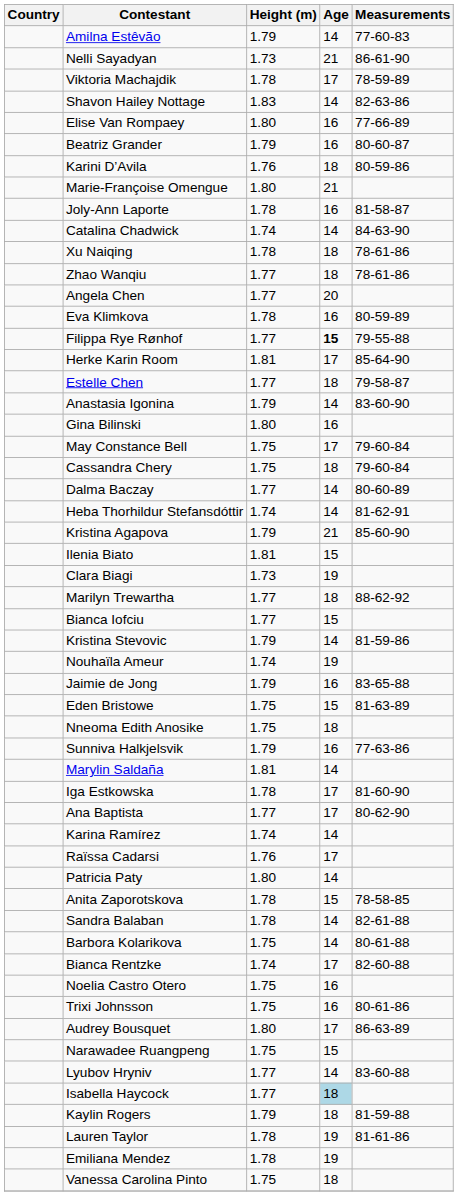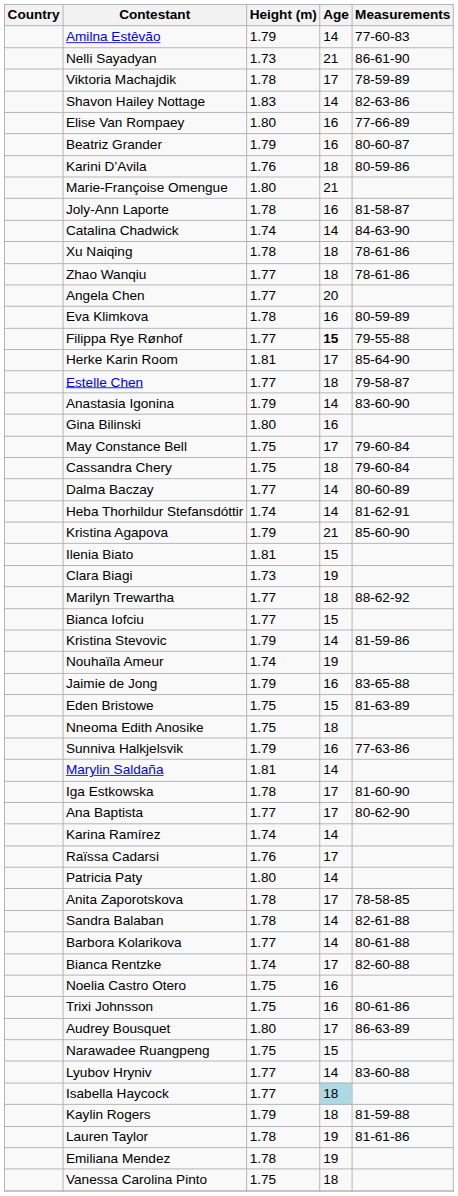Anita Zaporotskova | Age: 15 -> 17
Barbora Kolarikova | Height (m): 1.75 -> 1.77
